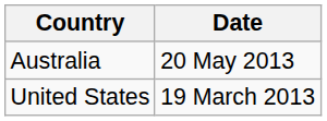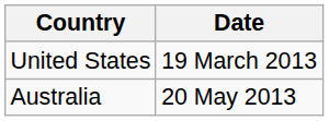rows swapped: United States <-> Australia
